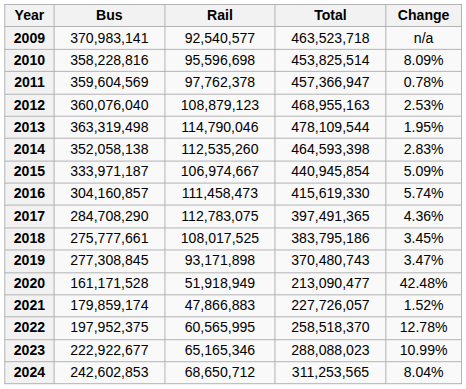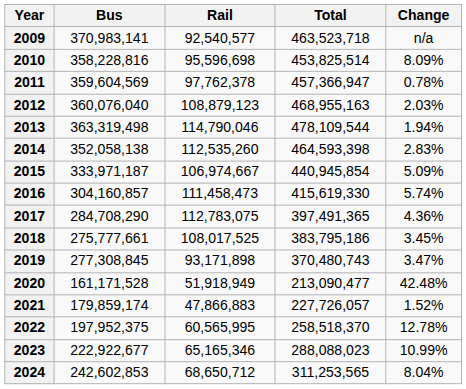2012 | Change: 2.53% -> 2.03%
2013 | Change: 1.95% -> 1.94%
